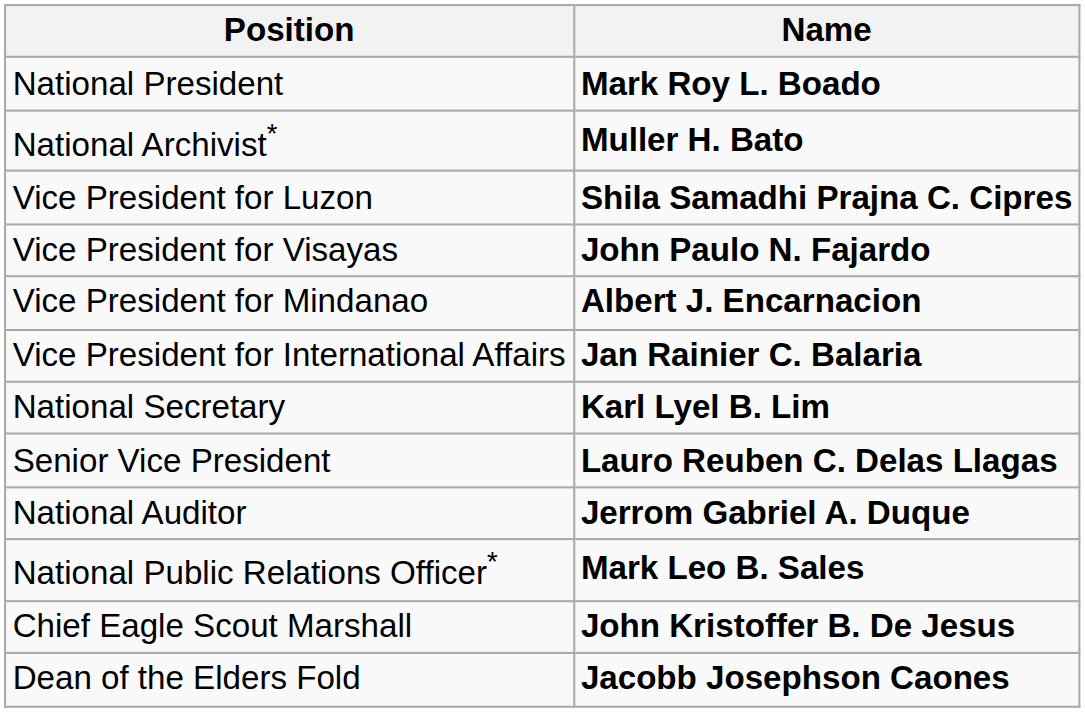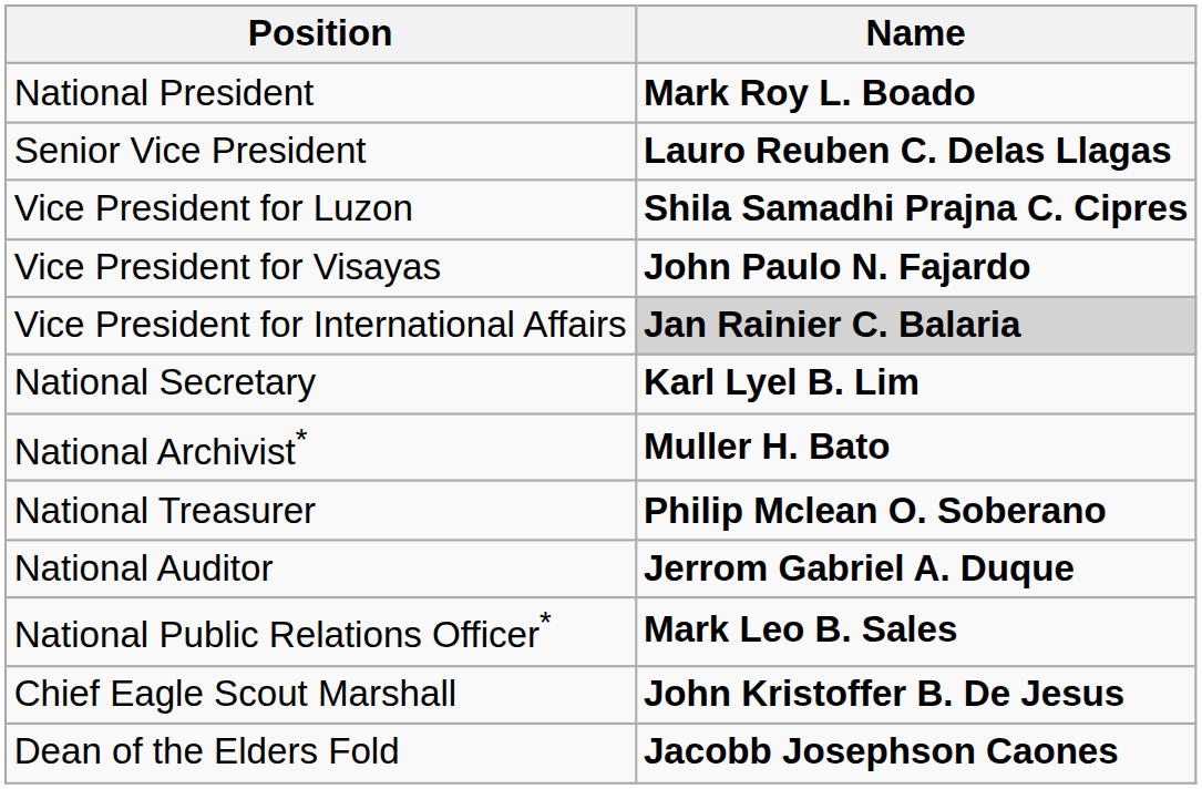rows swapped: Senior Vice President <-> National Archivist*
- row: Vice President for Mindanao | Albert J. Encarnacion
Vice President for International Affairs | Name: no background -> lightgrey background
+ row: National Treasurer | Philip Mclean O. Soberano
